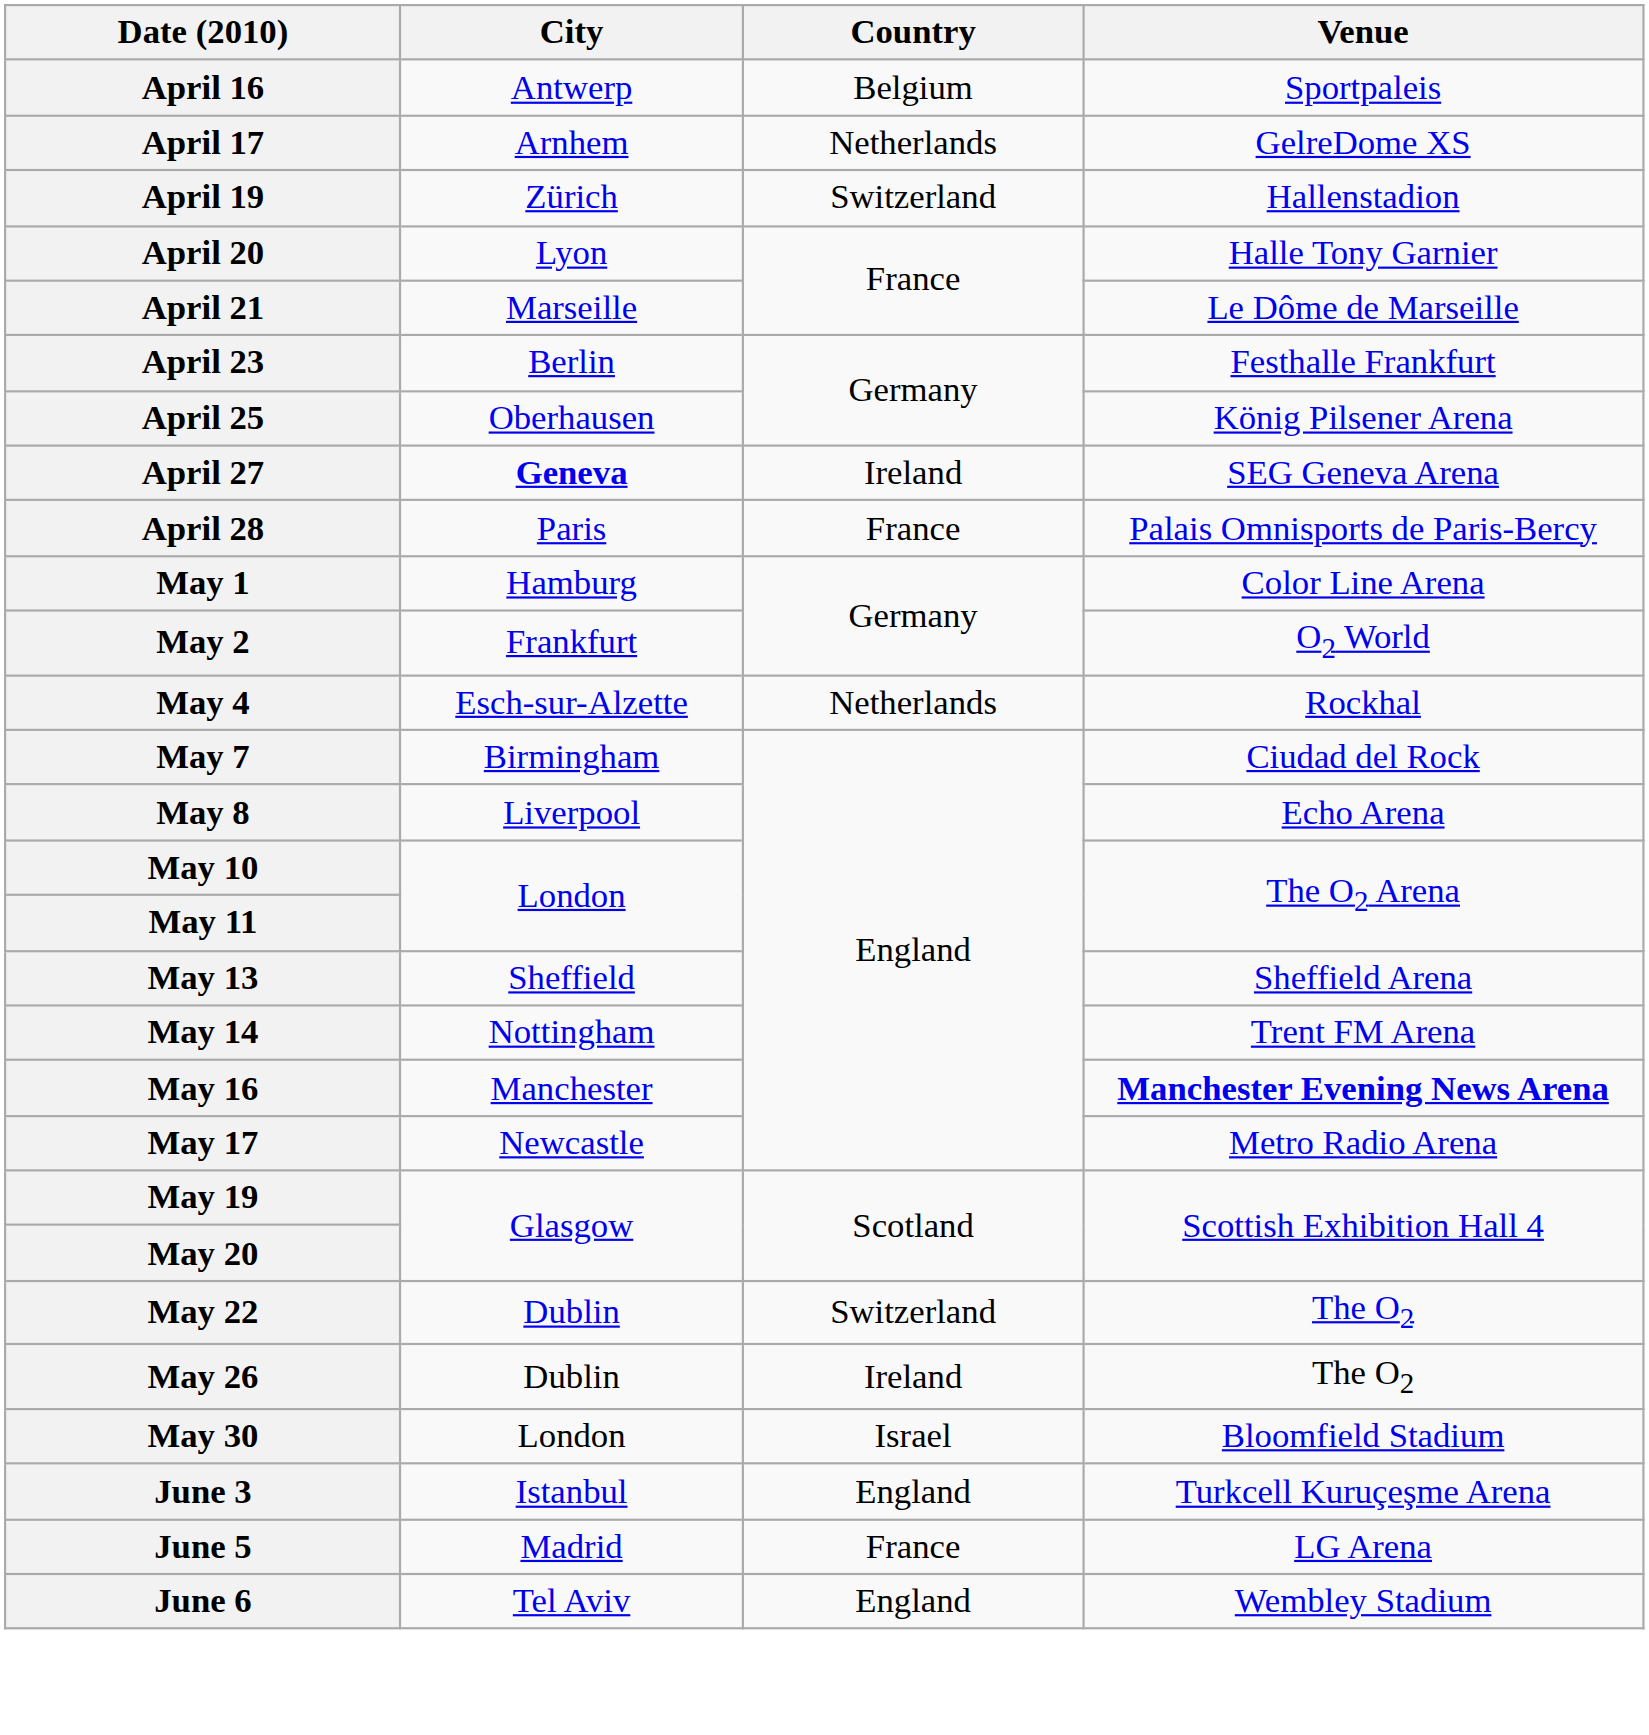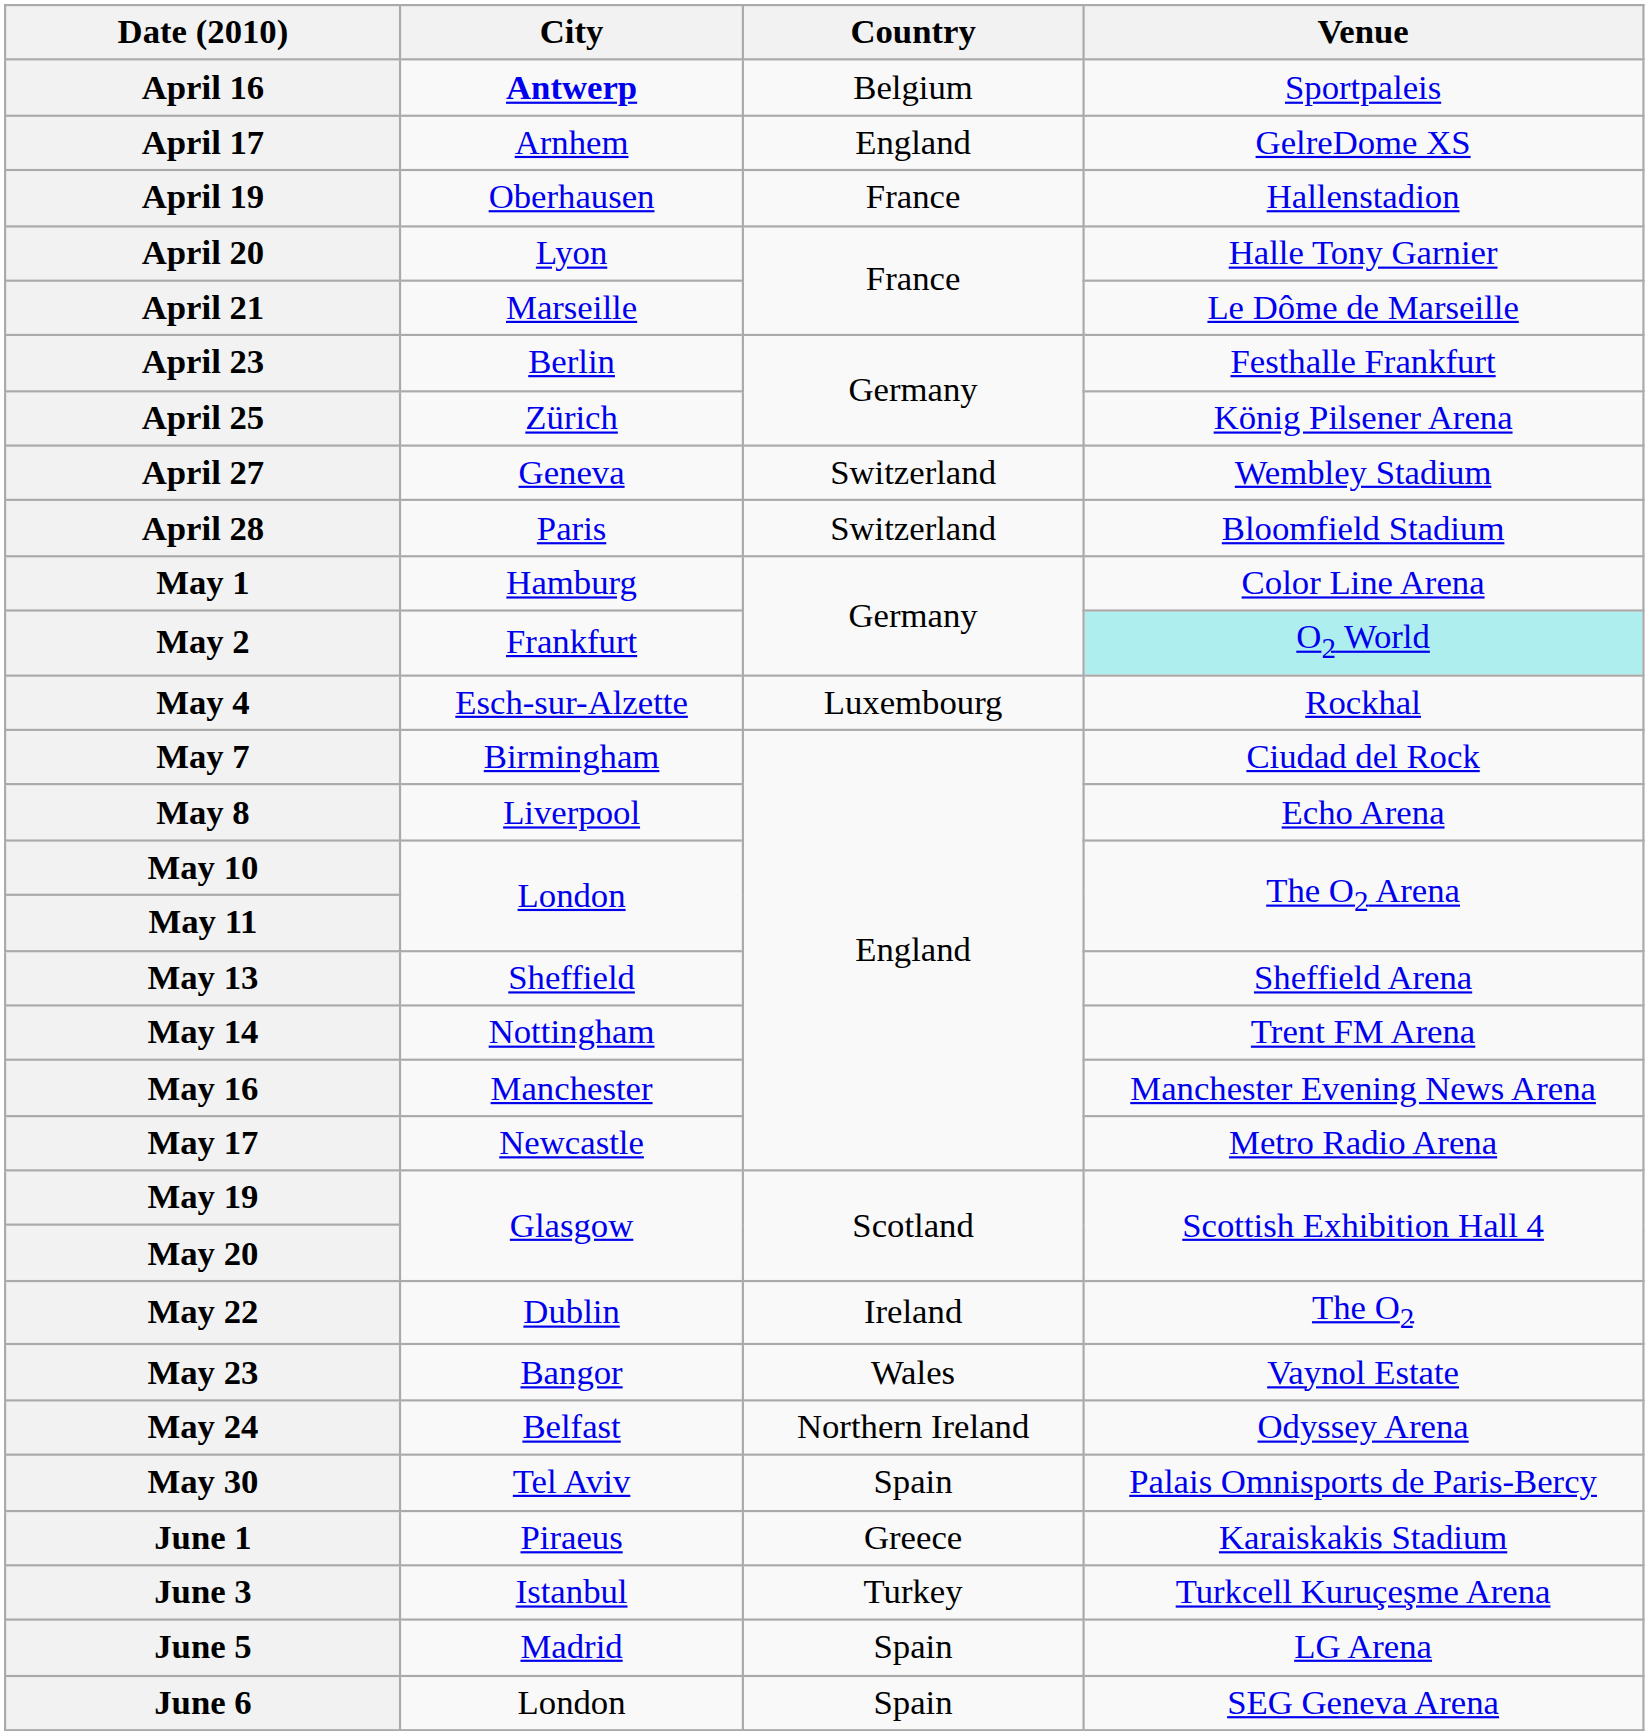April 16 | City: normal -> bold
April 17 | Country: Netherlands -> England
April 19 | City: Zürich -> Oberhausen
April 19 | Country: Switzerland -> France
April 25 | City: Oberhausen -> Zürich
April 27 | City: bold -> normal
April 27 | Country: Ireland -> Switzerland
April 27 | Venue: SEG Geneva Arena -> Wembley Stadium
April 28 | Country: France -> Switzerland
April 28 | Venue: Palais Omnisports de Paris-Bercy -> Bloomfield Stadium
May 2 | Venue: no background -> paleturquoise background
May 4 | Country: Netherlands -> Luxembourg
May 16 | Venue: bold -> normal
May 22 | Country: Switzerland -> Ireland
+ row: May 23 | Bangor | Wales | Vaynol Estate
+ row: May 24 | Belfast | Northern Ireland | Odyssey Arena
- row: May 26 | Dublin | Ireland | The O2
May 30 | City: London -> Tel Aviv
May 30 | Country: Israel -> Spain
May 30 | Venue: Bloomfield Stadium -> Palais Omnisports de Paris-Bercy
+ row: June 1 | Piraeus | Greece | Karaiskakis Stadium
June 3 | Country: England -> Turkey
June 5 | Country: France -> Spain
June 6 | City: Tel Aviv -> London
June 6 | Country: England -> Spain
June 6 | Venue: Wembley Stadium -> SEG Geneva Arena
